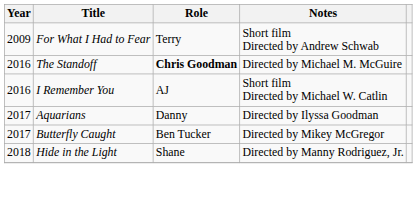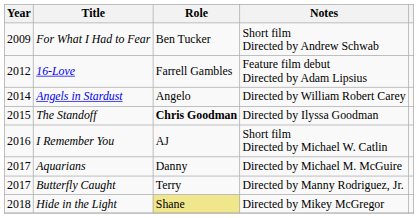For What I Had to Fear | Role: Terry -> Ben Tucker
+ row: 2012 | 16-Love | Farrell Gambles | Feature film debut Directed by Adam Lipsius
+ row: 2014 | Angels in Stardust | Angelo | Directed by William Robert Carey
The Standoff | Year: 2016 -> 2015
The Standoff | Notes: Directed by Michael M. McGuire -> Directed by Ilyssa Goodman
Aquarians | Notes: Directed by Ilyssa Goodman -> Directed by Michael M. McGuire
Butterfly Caught | Role: Ben Tucker -> Terry
Butterfly Caught | Notes: Directed by Mikey McGregor -> Directed by Manny Rodriguez, Jr.
Hide in the Light | Role: no background -> khaki background
Hide in the Light | Notes: Directed by Manny Rodriguez, Jr. -> Directed by Mikey McGregor
